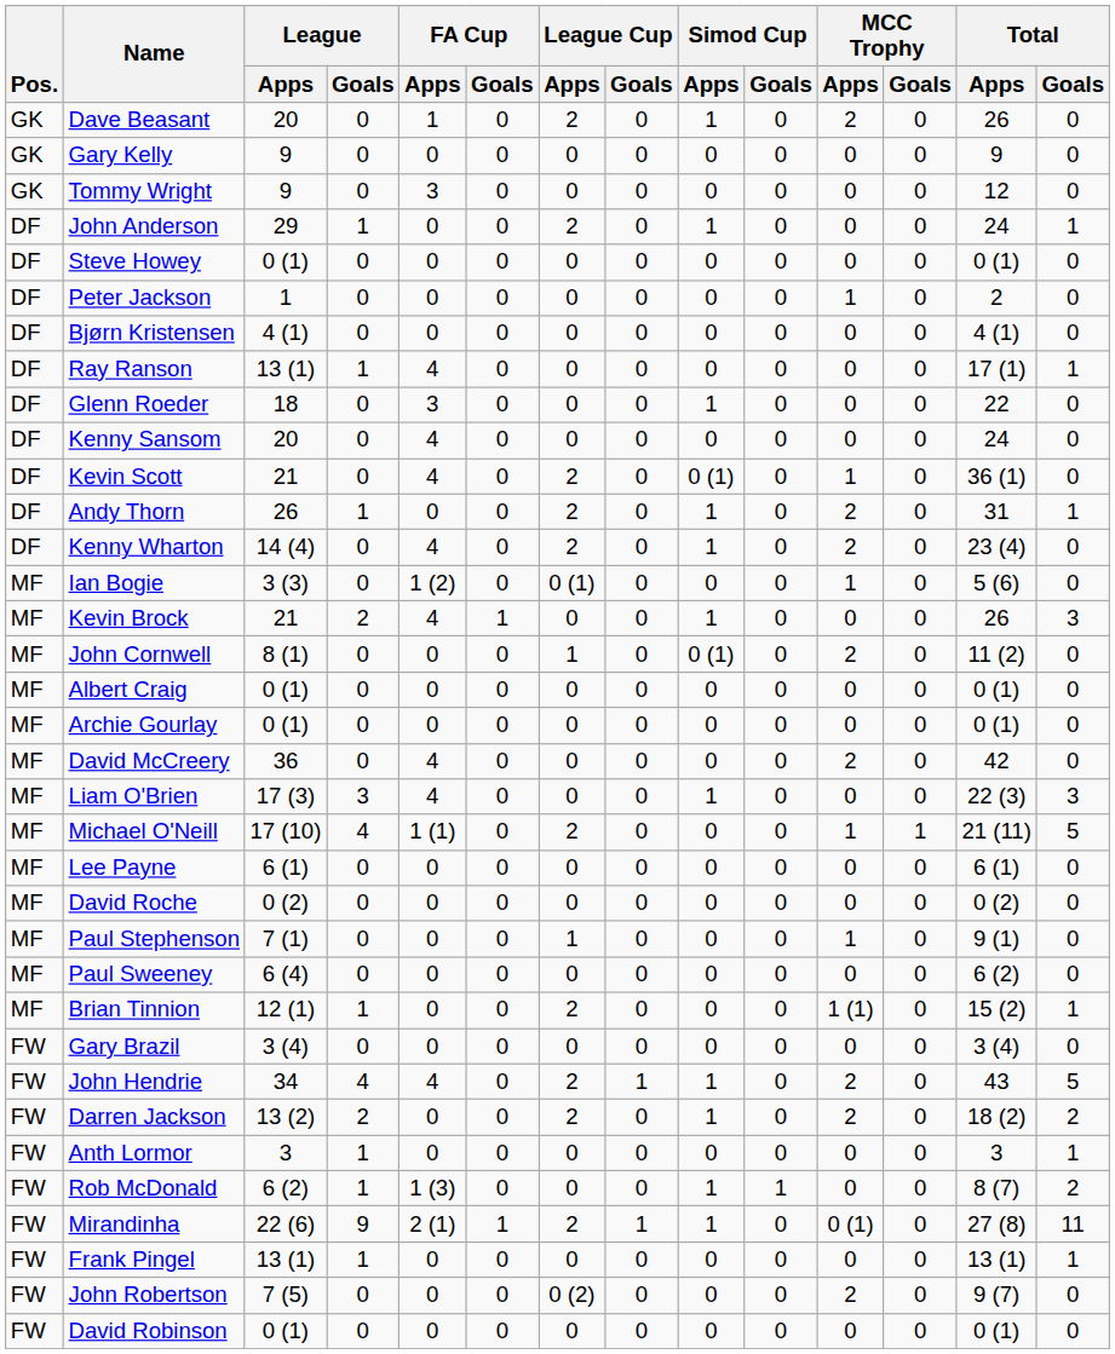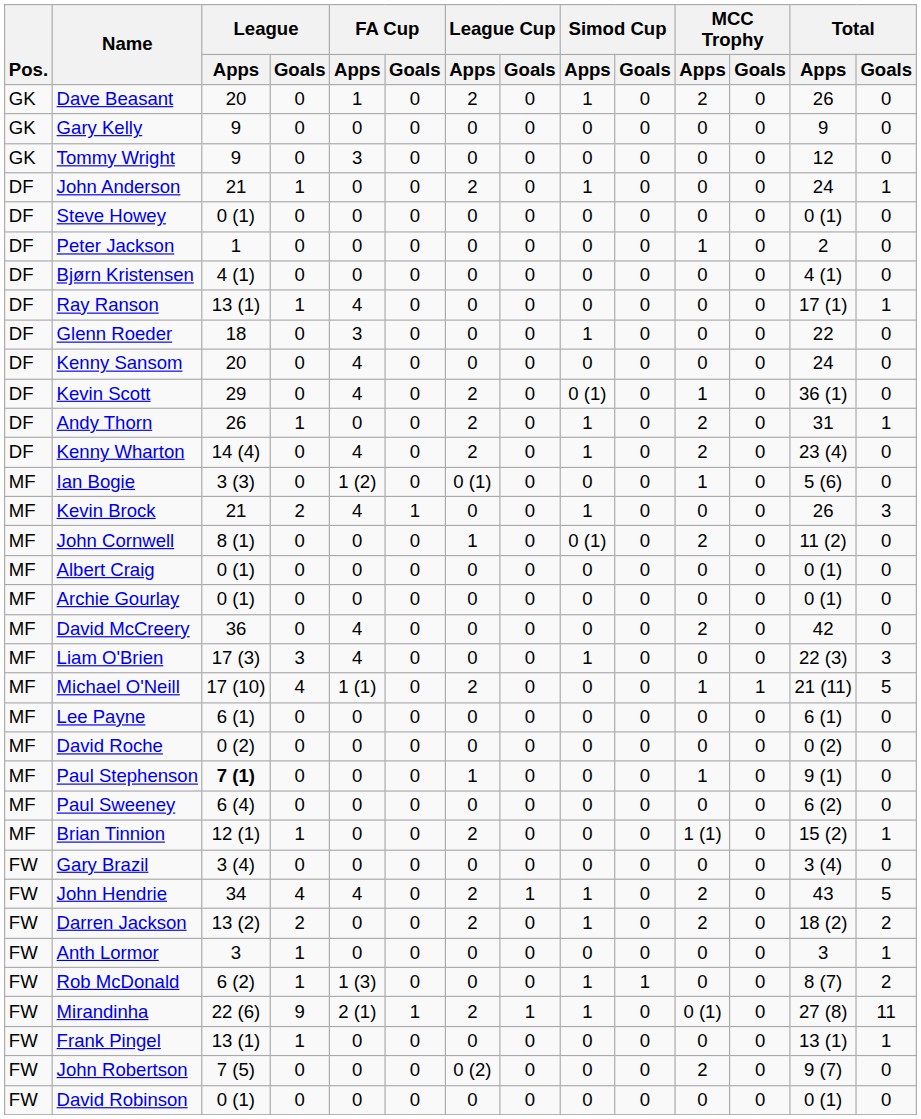John Anderson | League / Apps: 29 -> 21
Kevin Scott | League / Apps: 21 -> 29
Paul Stephenson | League / Apps: normal -> bold
